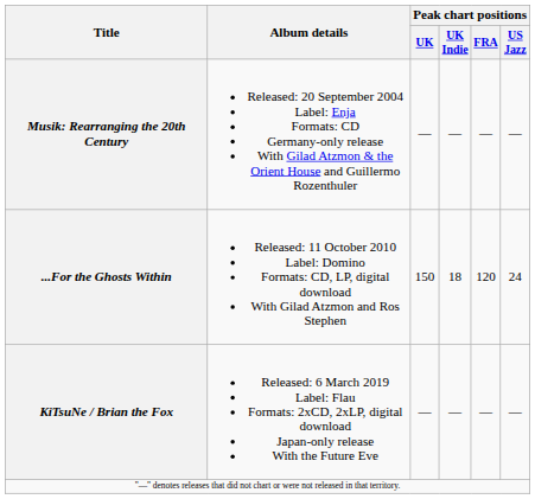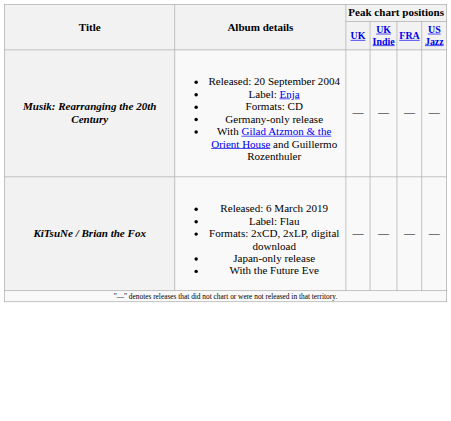- row: ...For the Ghosts Within | Released: 11 October 2010 Label: Domino Formats: CD, LP, digital download With Gilad Atzmon and Ros Stephen | 150 | 18 | 120 | 24
